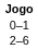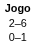rows swapped: 2–6 <-> 0–1
